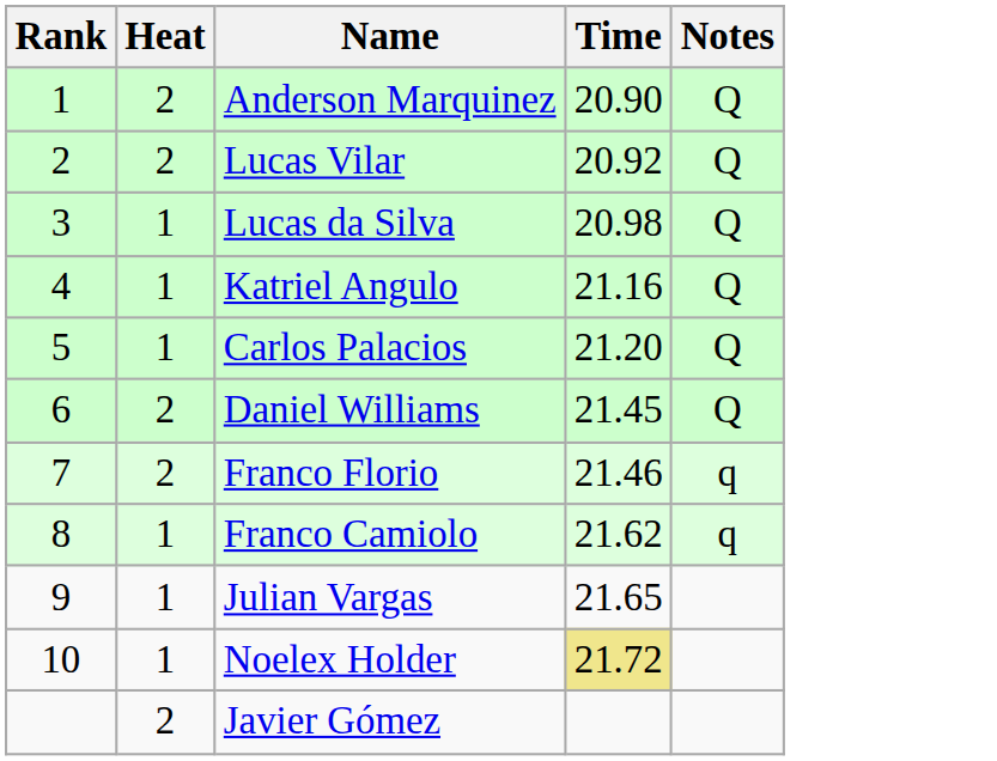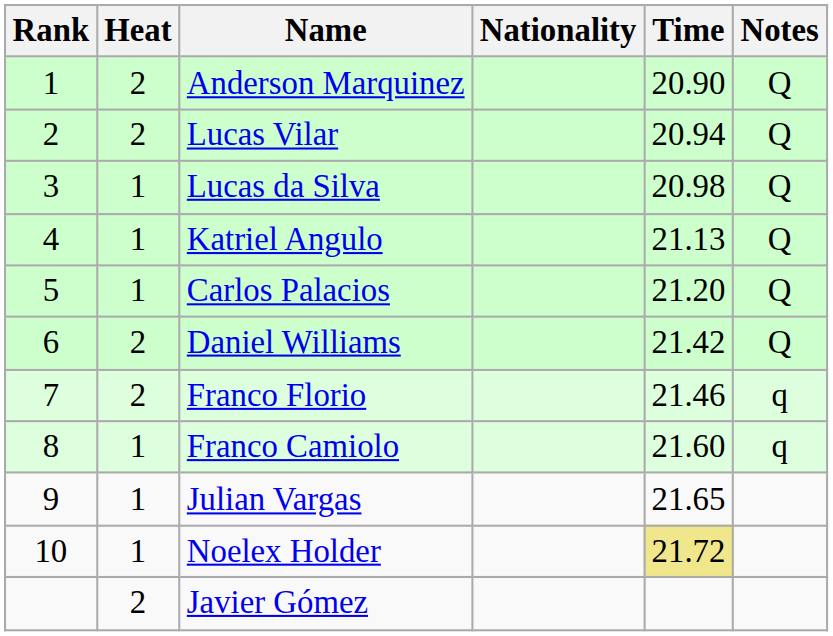+ column: Nationality
Lucas Vilar | Time: 20.92 -> 20.94
Katriel Angulo | Time: 21.16 -> 21.13
Daniel Williams | Time: 21.45 -> 21.42
Franco Camiolo | Time: 21.62 -> 21.60
